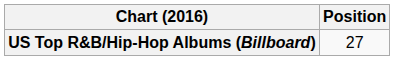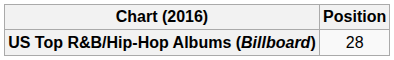US Top R&B/Hip-Hop Albums (Billboard) | Position: 27 -> 28
